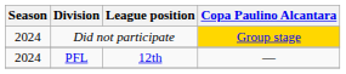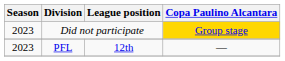Did not participate | Season: 2024 -> 2023
PFL | Season: 2024 -> 2023
